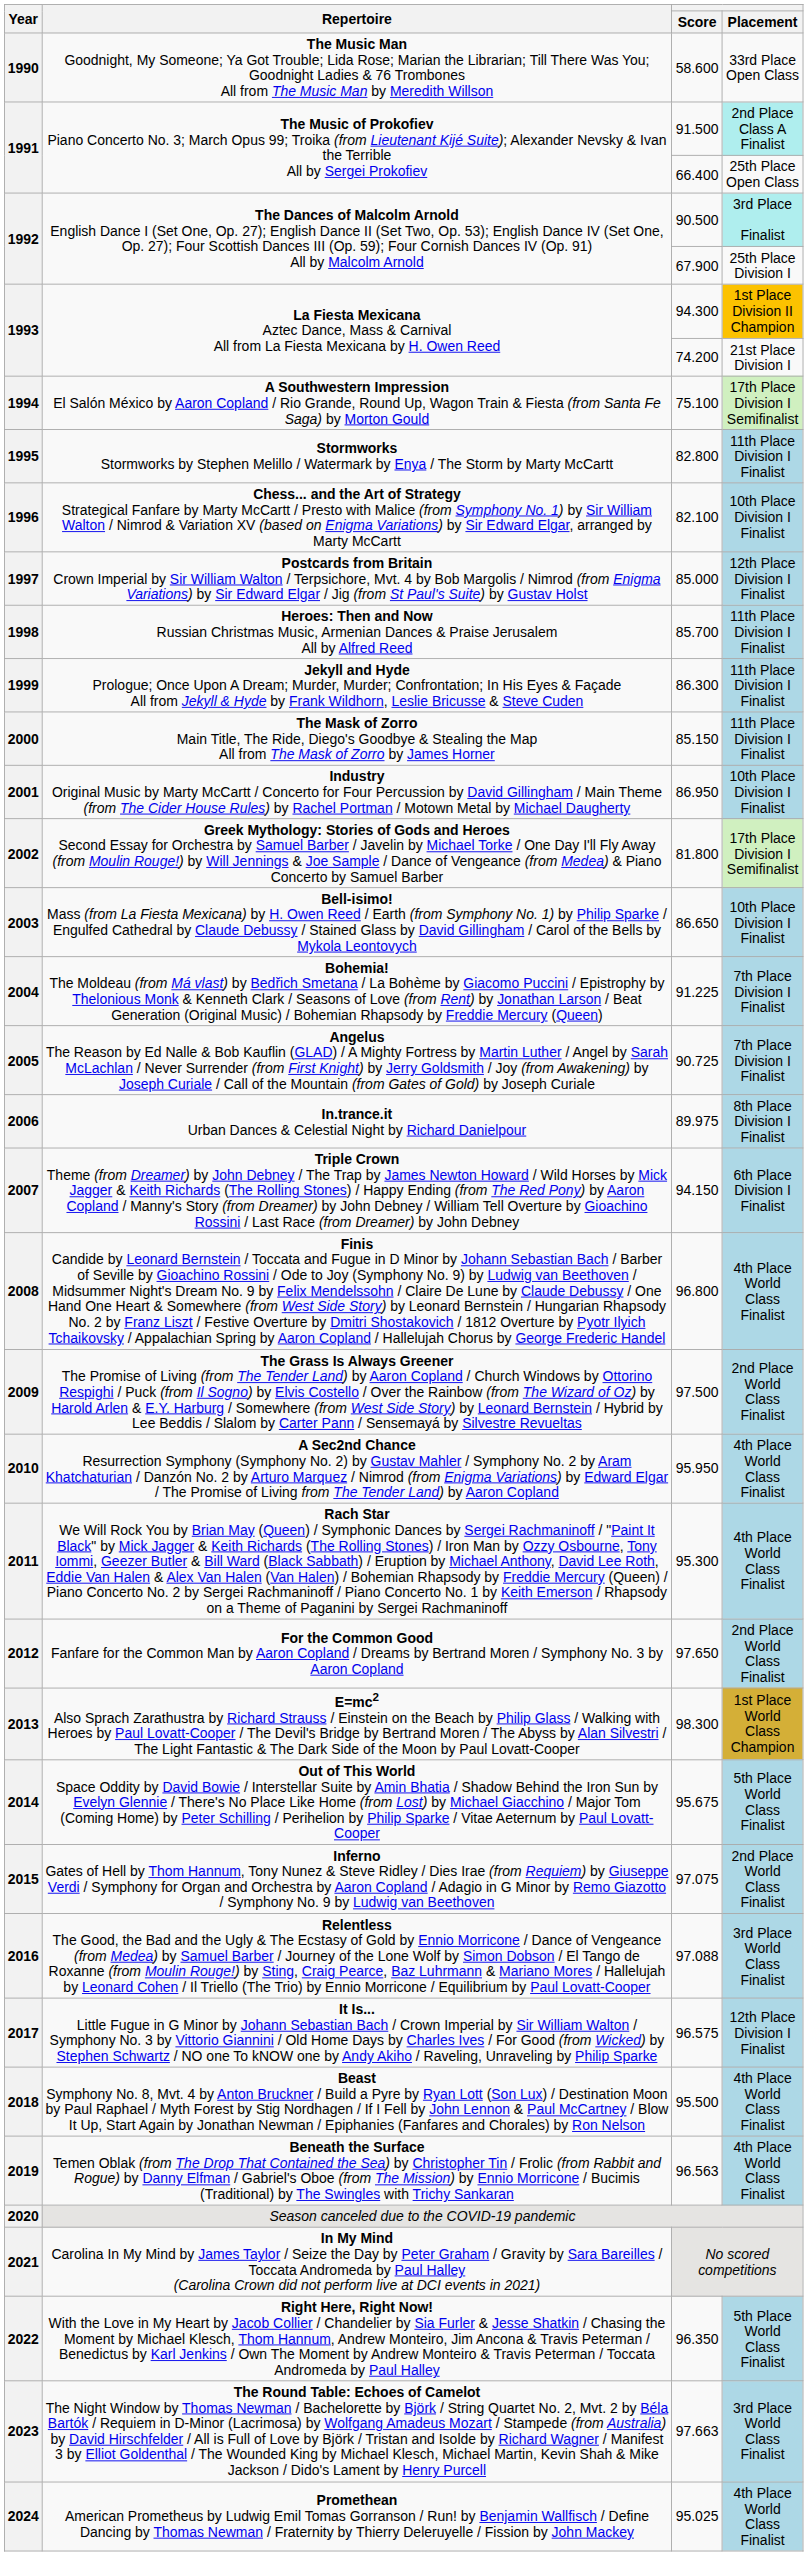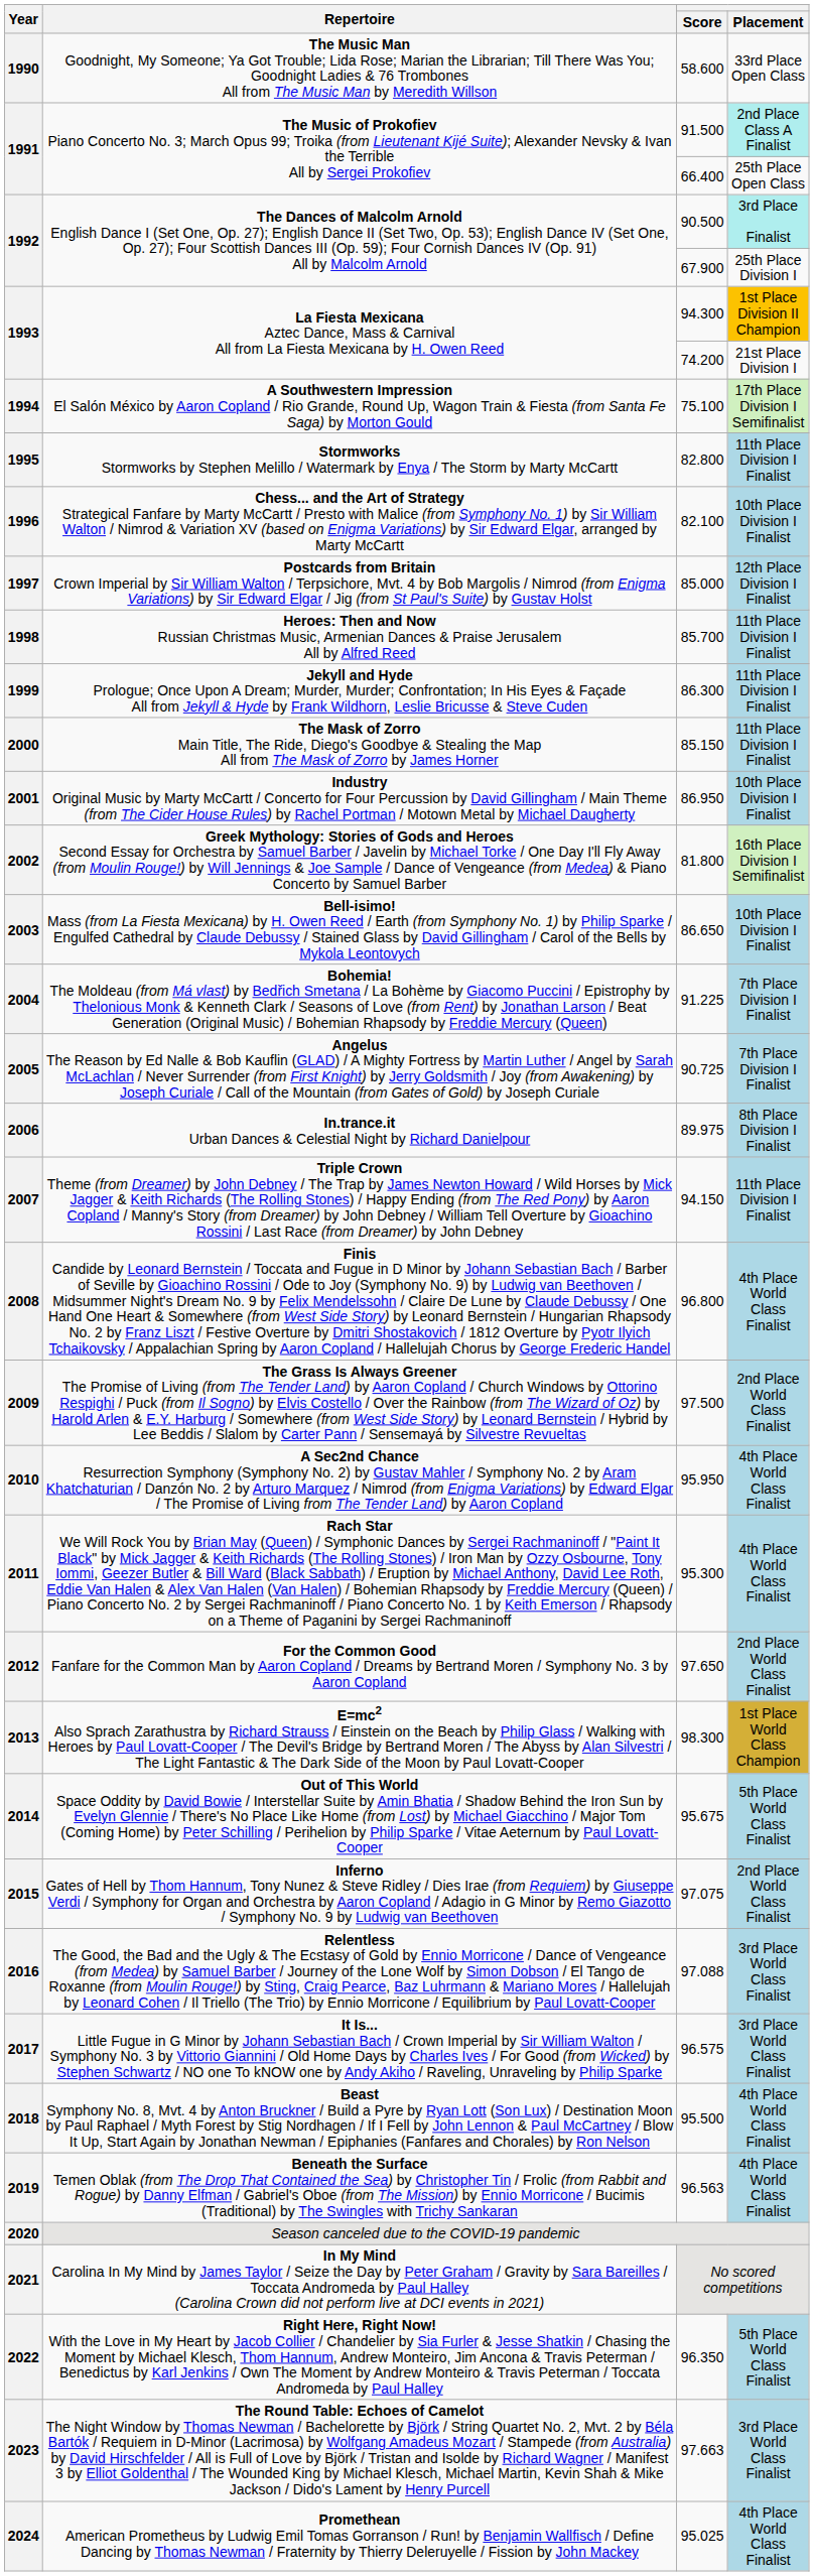2002 | Placement: 17th Place Division I Semifinalist -> 16th Place Division I Semifinalist
2007 | Placement: 6th Place Division I Finalist -> 11th Place Division I Finalist
2017 | Placement: 12th Place Division I Finalist -> 3rd Place World Class Finalist
